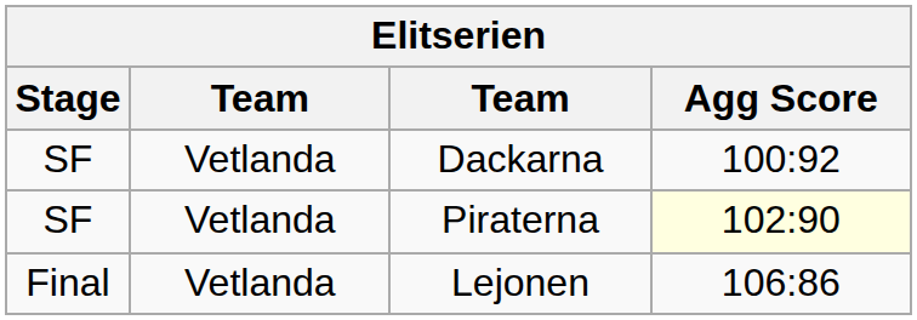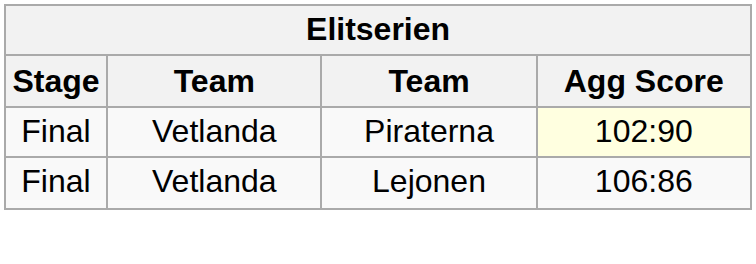- row: SF | Vetlanda | Dackarna | 100:92
Piraterna | Stage: SF -> Final
